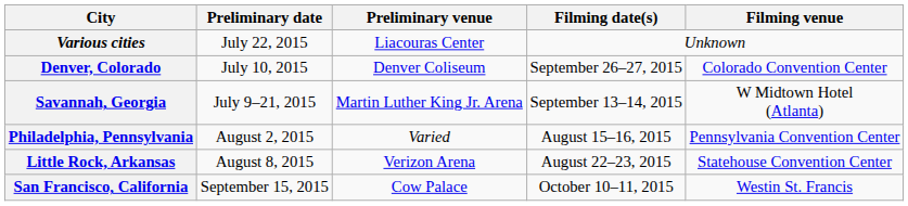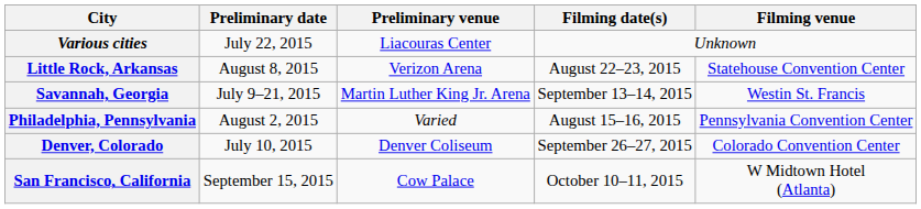rows swapped: Denver, Colorado <-> Little Rock, Arkansas
Savannah, Georgia | Filming venue: W Midtown Hotel (Atlanta) -> Westin St. Francis
San Francisco, California | Filming venue: Westin St. Francis -> W Midtown Hotel (Atlanta)
